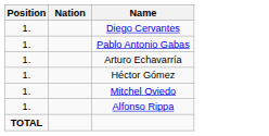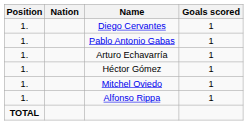+ column: Goals scored | 1 | 1 | 1 | 1 | 1 | 1
